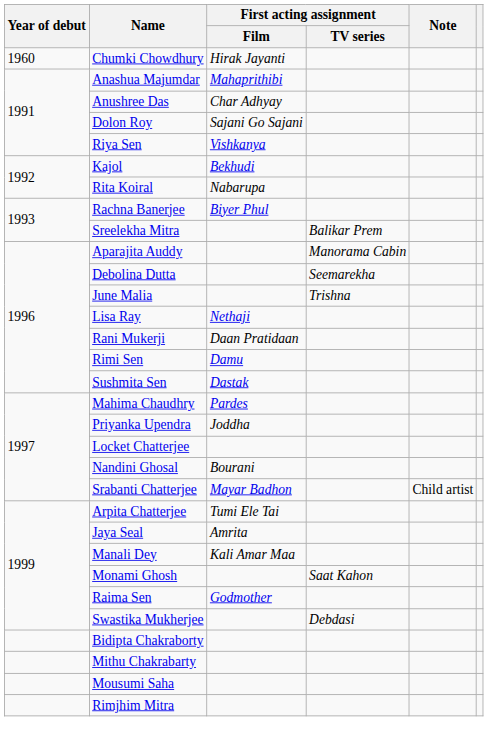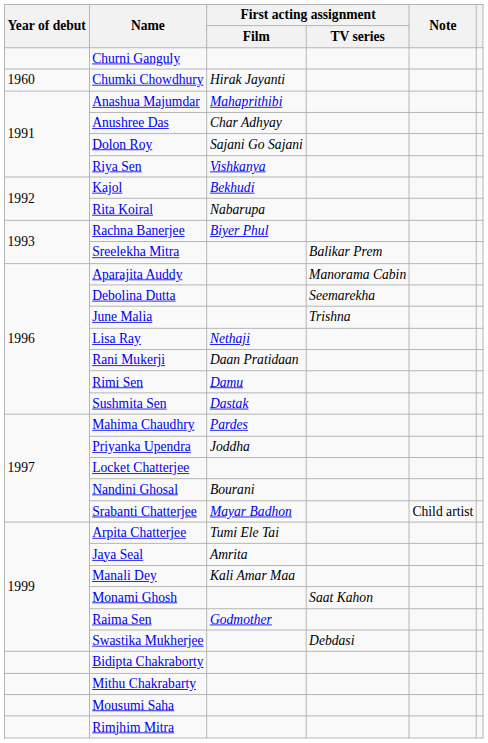+ row: Churni Ganguly
